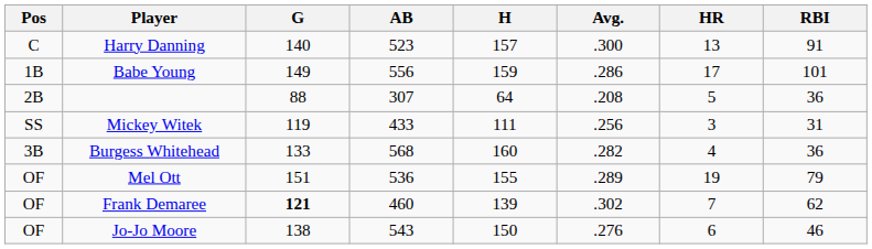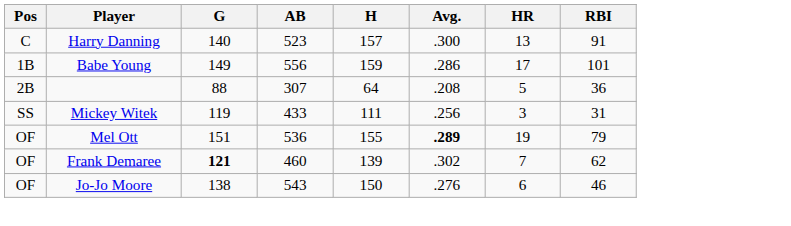- row: 3B | Burgess Whitehead | 133 | 568 | 160 | .282 | 4 | 36
Mel Ott | Avg.: normal -> bold
